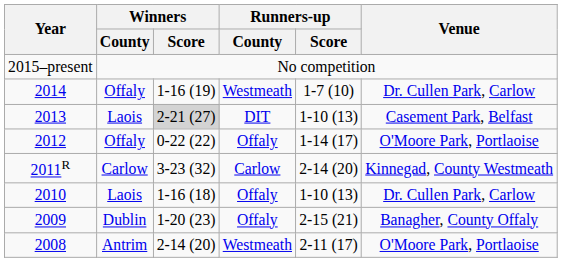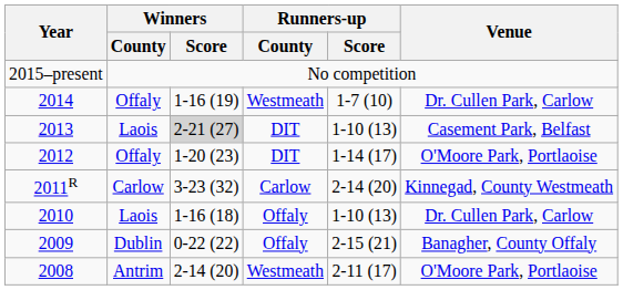2012 | Winners / Score: 0-22 (22) -> 1-20 (23)
2012 | Runners-up / County: Offaly -> DIT
2009 | Winners / Score: 1-20 (23) -> 0-22 (22)
